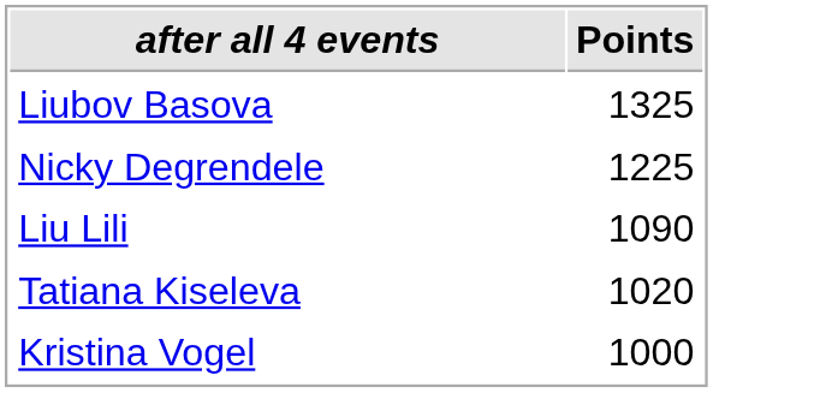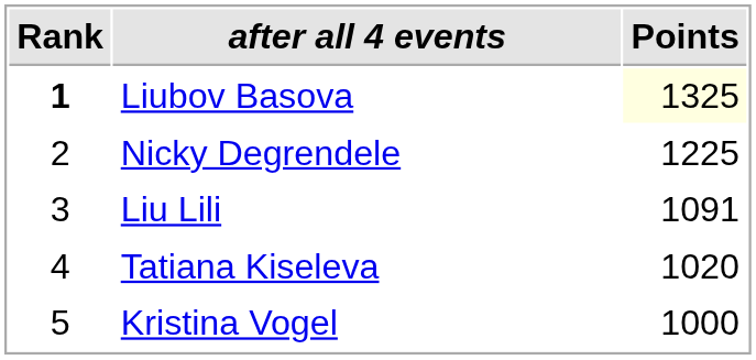+ column: Rank | 1 | 2 | 3 | 4 | 5
Liubov Basova | Points: no background -> lightyellow background
Liu Lili | Points: 1090 -> 1091
